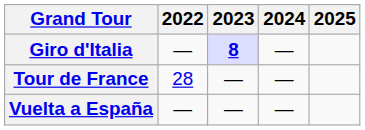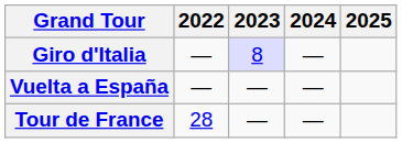Giro d'Italia | 2023: bold -> normal
rows swapped: Tour de France <-> Vuelta a España
